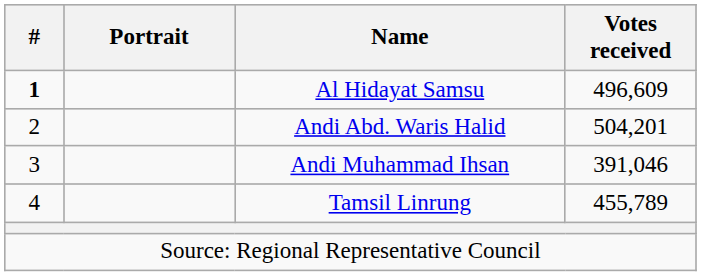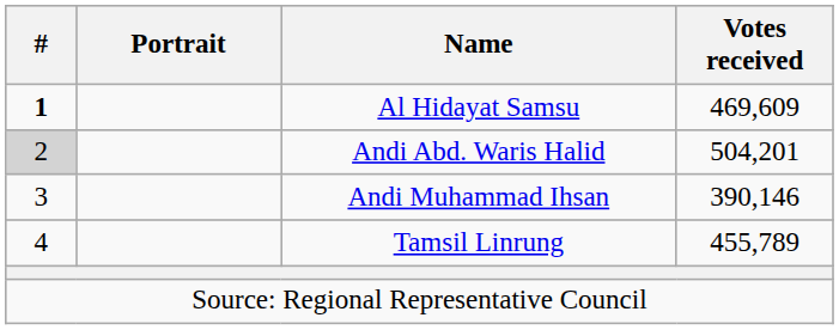Al Hidayat Samsu | Votes received: 496,609 -> 469,609
Andi Abd. Waris Halid | #: no background -> lightgrey background
Andi Muhammad Ihsan | Votes received: 391,046 -> 390,146
